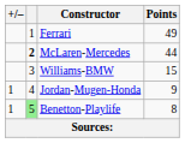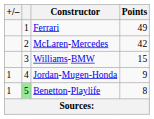McLaren-Mercedes | column 2: bold -> normal
McLaren-Mercedes | Points: 44 -> 42
